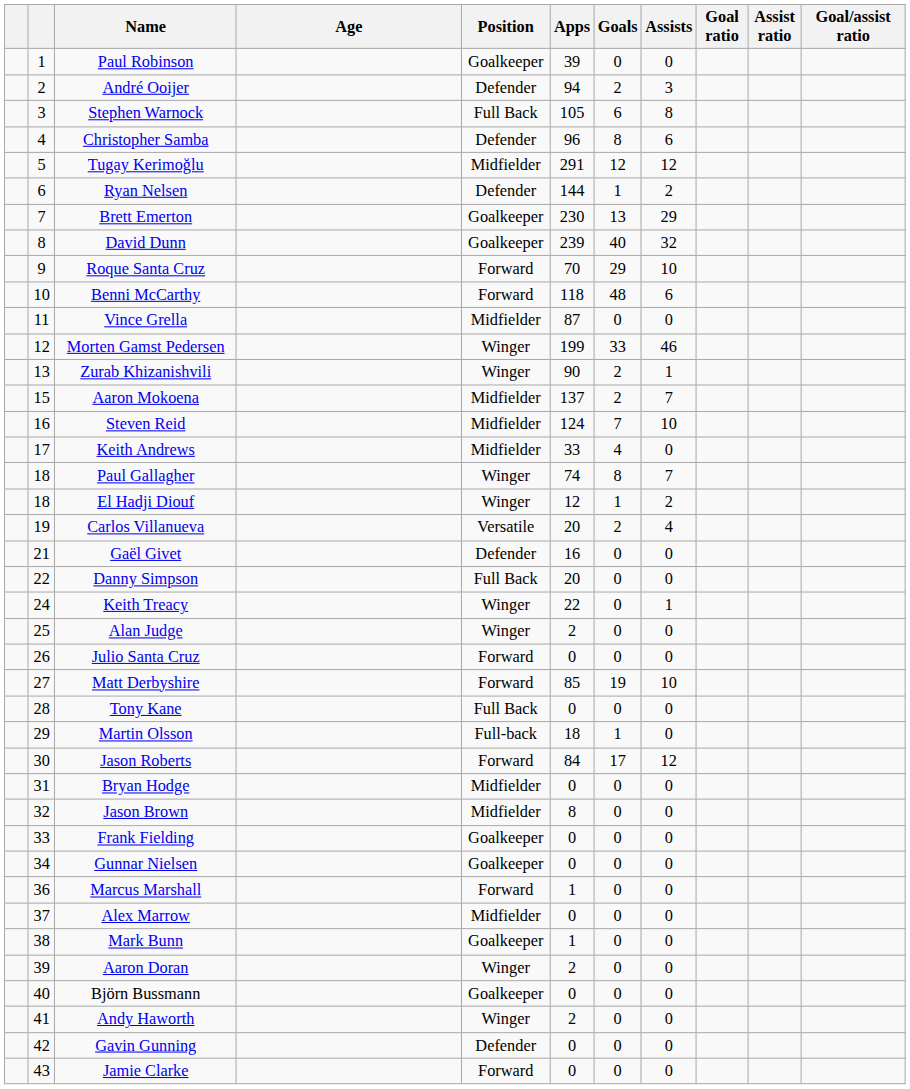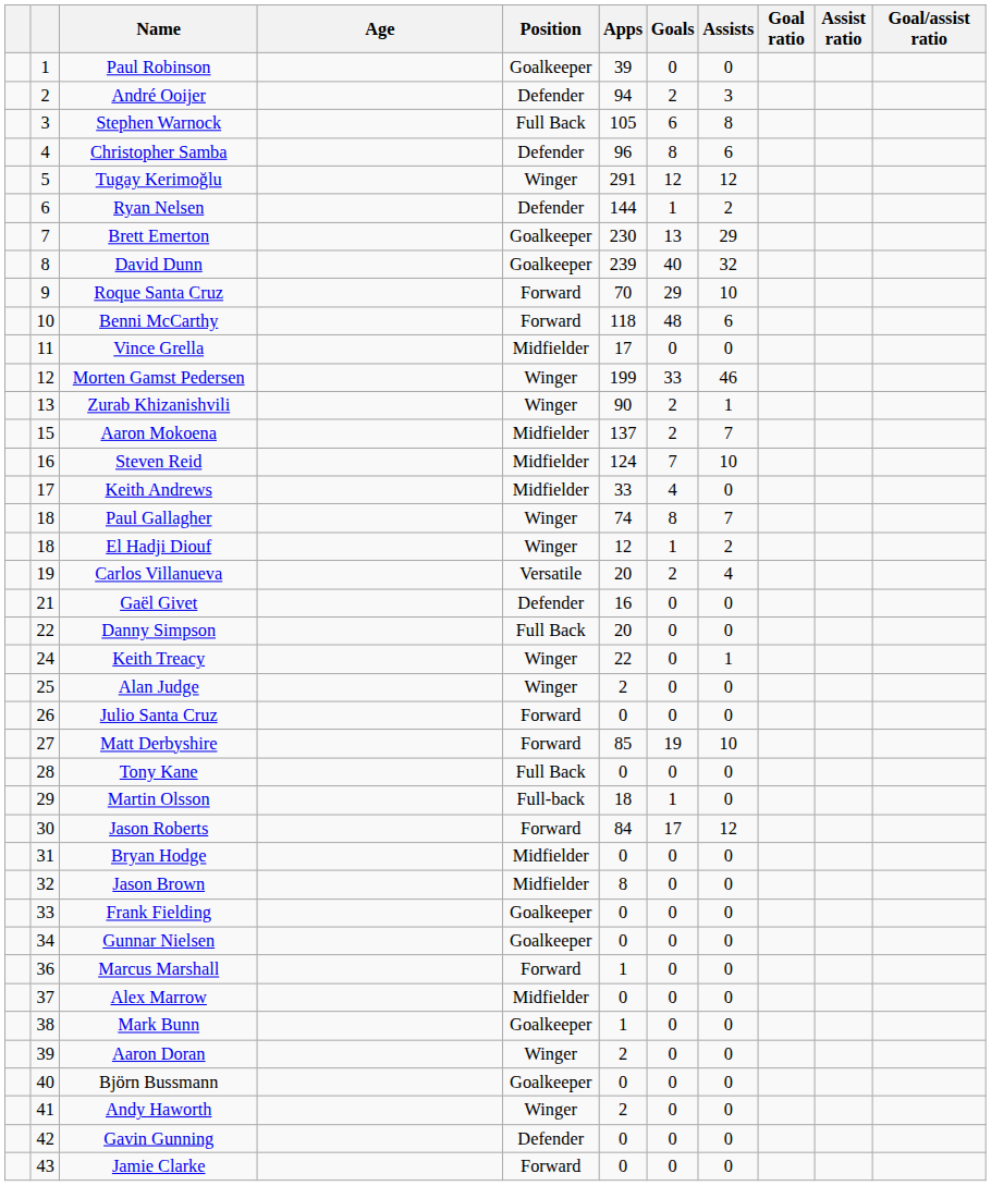Tugay Kerimoğlu | Position: Midfielder -> Winger
Vince Grella | Apps: 87 -> 17
